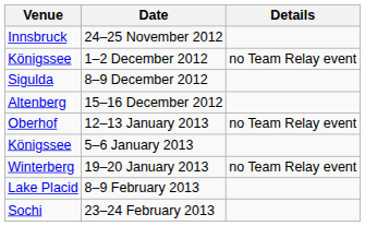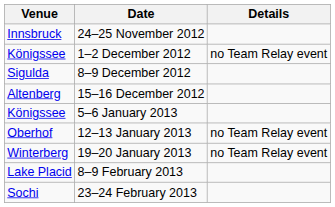rows swapped: 5–6 January 2013 <-> 12–13 January 2013
